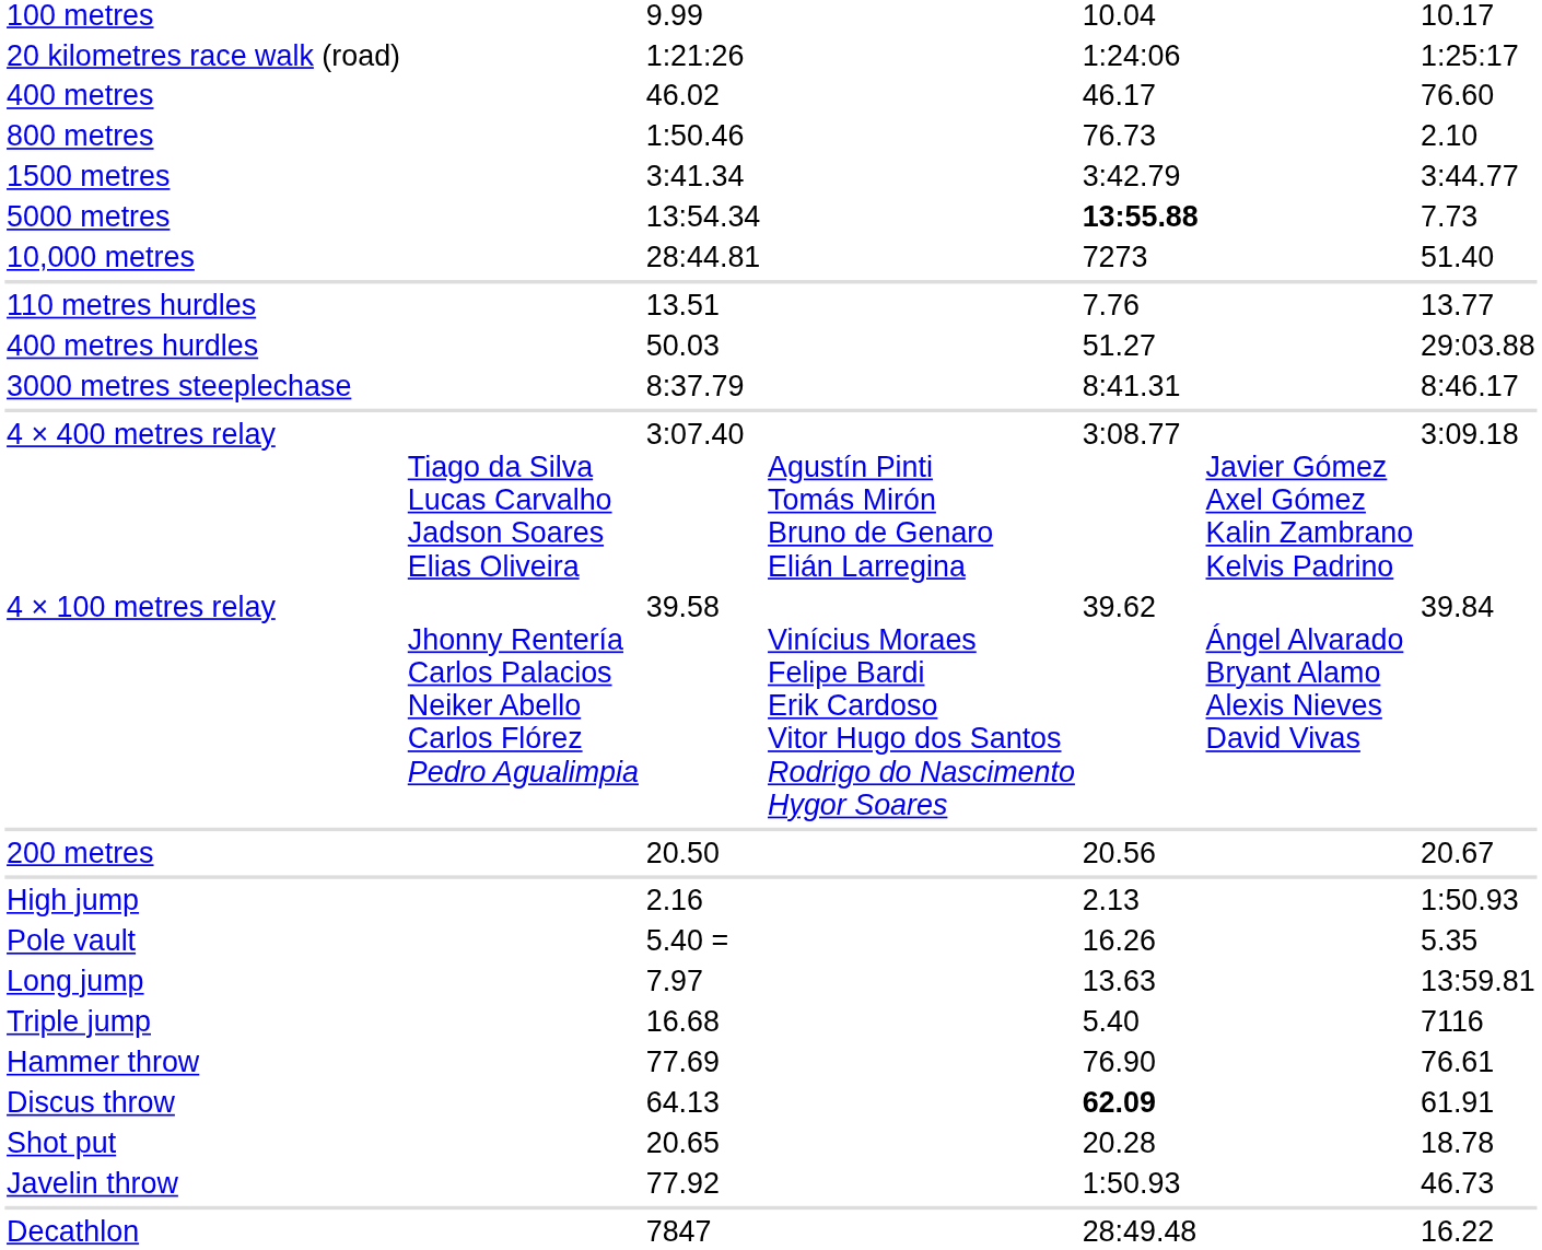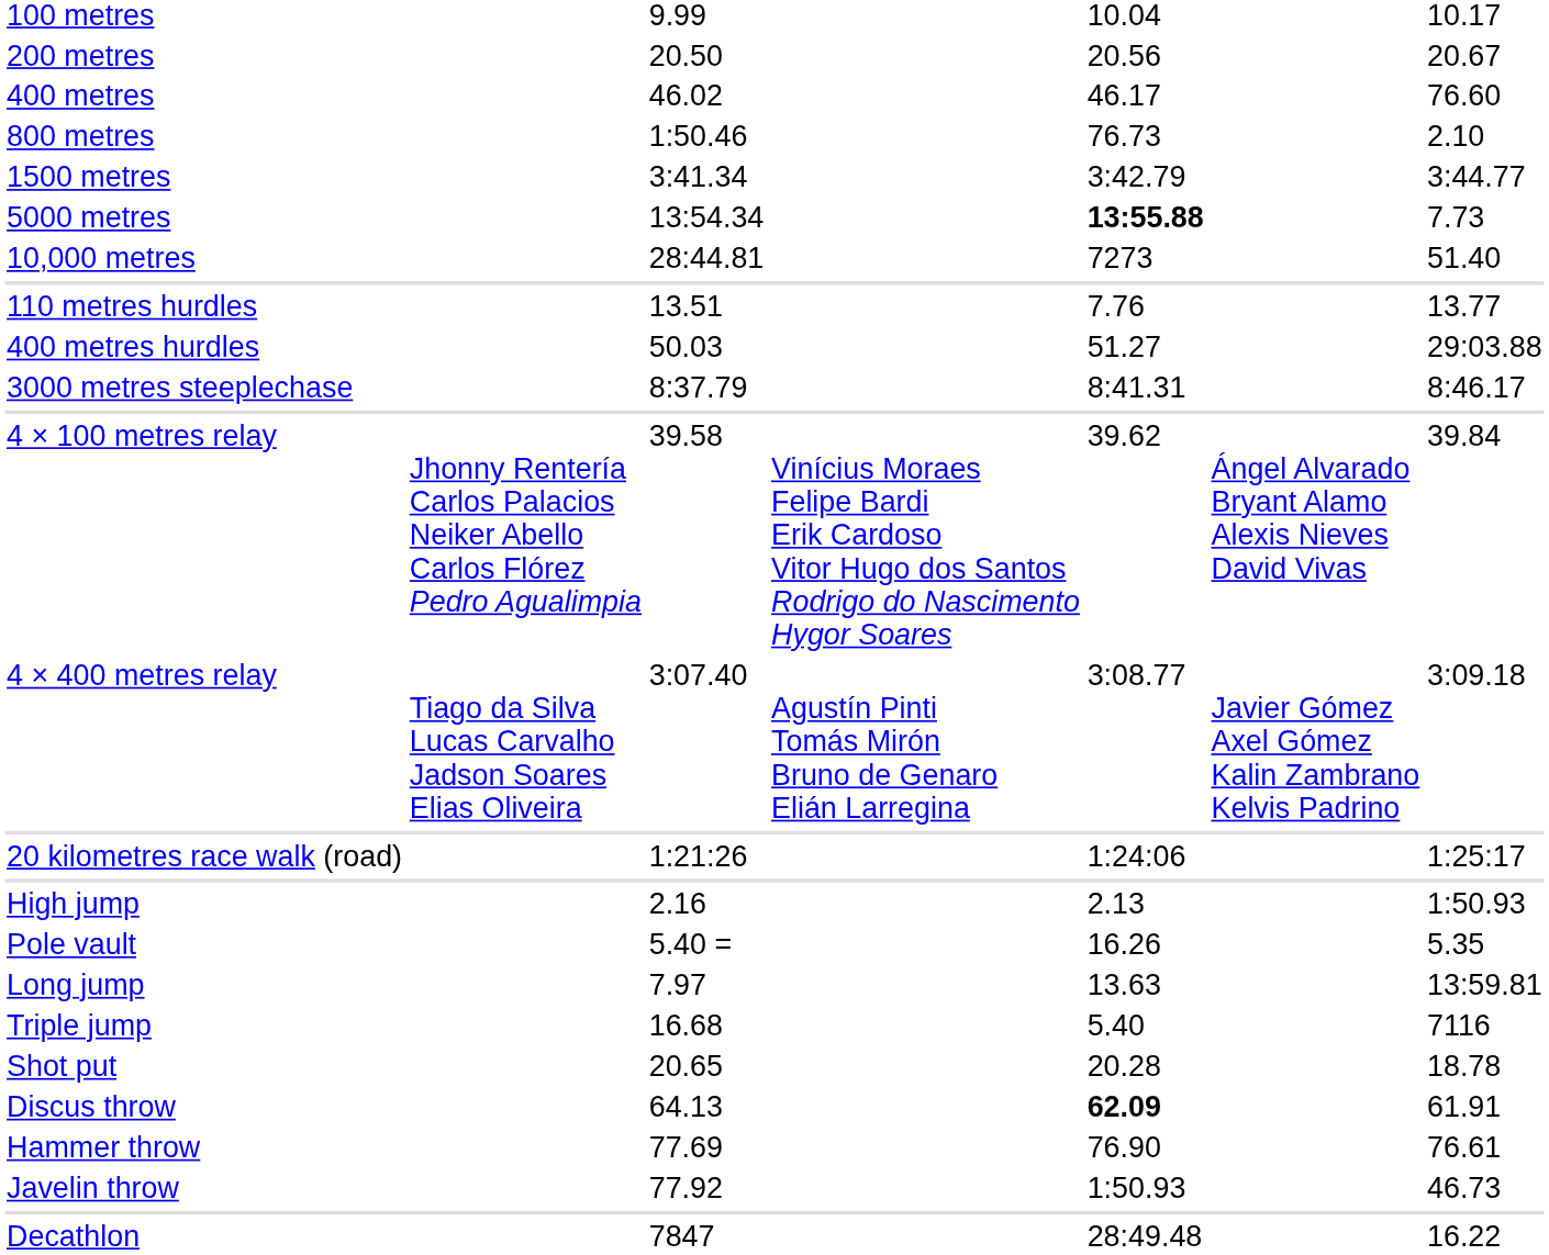rows swapped: 200 metres <-> 20 kilometres race walk (road)
rows swapped: 4 × 100 metres relay <-> 4 × 400 metres relay
rows swapped: Shot put <-> Hammer throw
